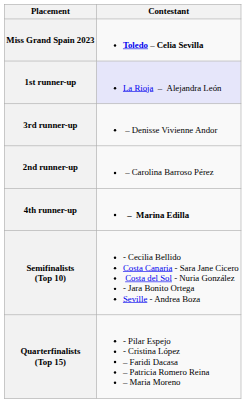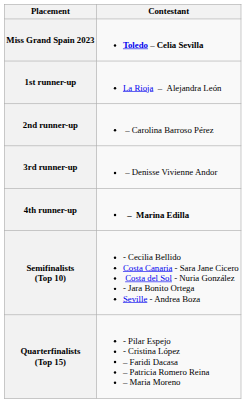1st runner-up | Contestant: lavender background -> no background
rows swapped: 2nd runner-up <-> 3rd runner-up
